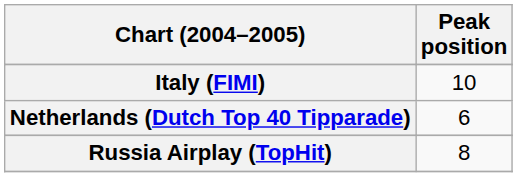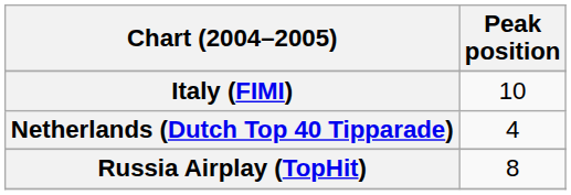Netherlands (Dutch Top 40 Tipparade) | Peak position: 6 -> 4
